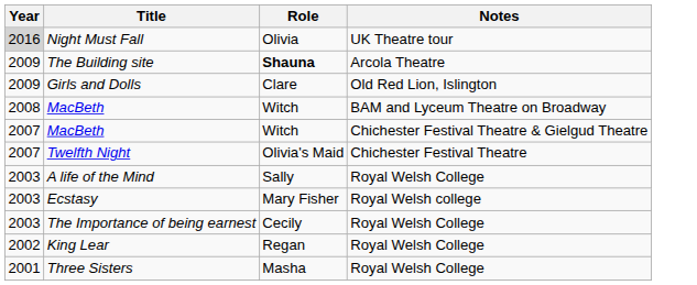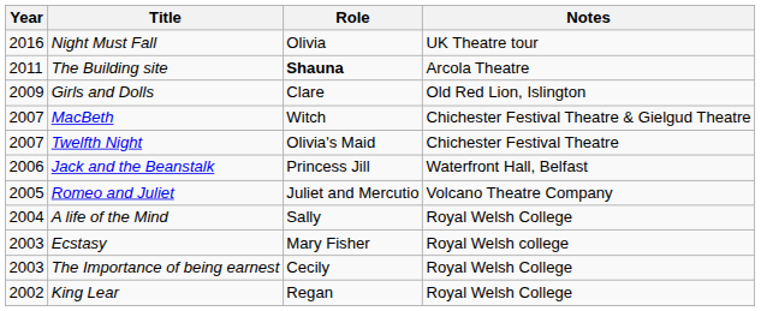Night Must Fall | Year: lightgrey background -> no background
The Building site | Year: 2009 -> 2011
- row: 2008 | MacBeth | Witch | BAM and Lyceum Theatre on Broadway
+ row: 2006 | Jack and the Beanstalk | Princess Jill | Waterfront Hall, Belfast
+ row: 2005 | Romeo and Juliet | Juliet and Mercutio | Volcano Theatre Company
A life of the Mind | Year: 2003 -> 2004
- row: 2001 | Three Sisters | Masha | Royal Welsh College
